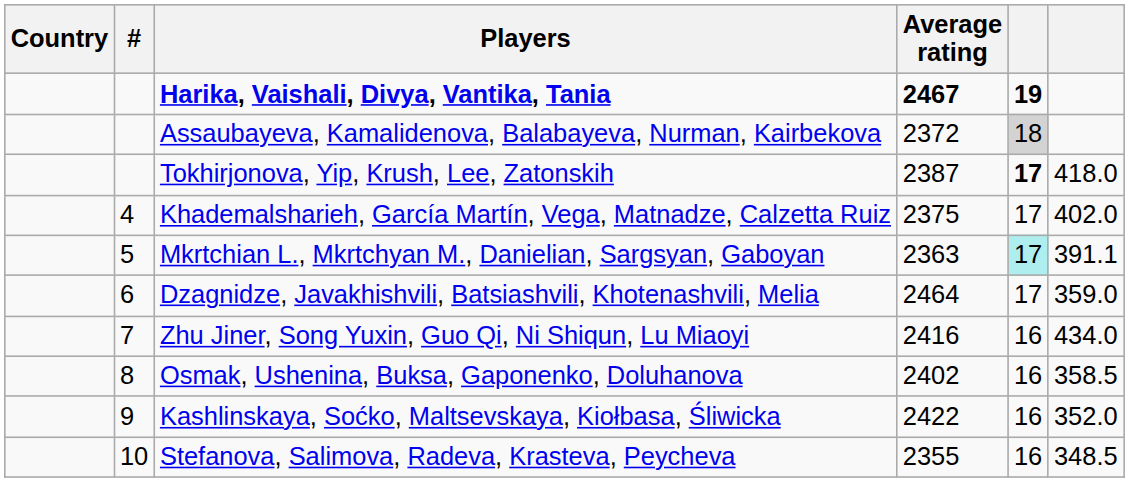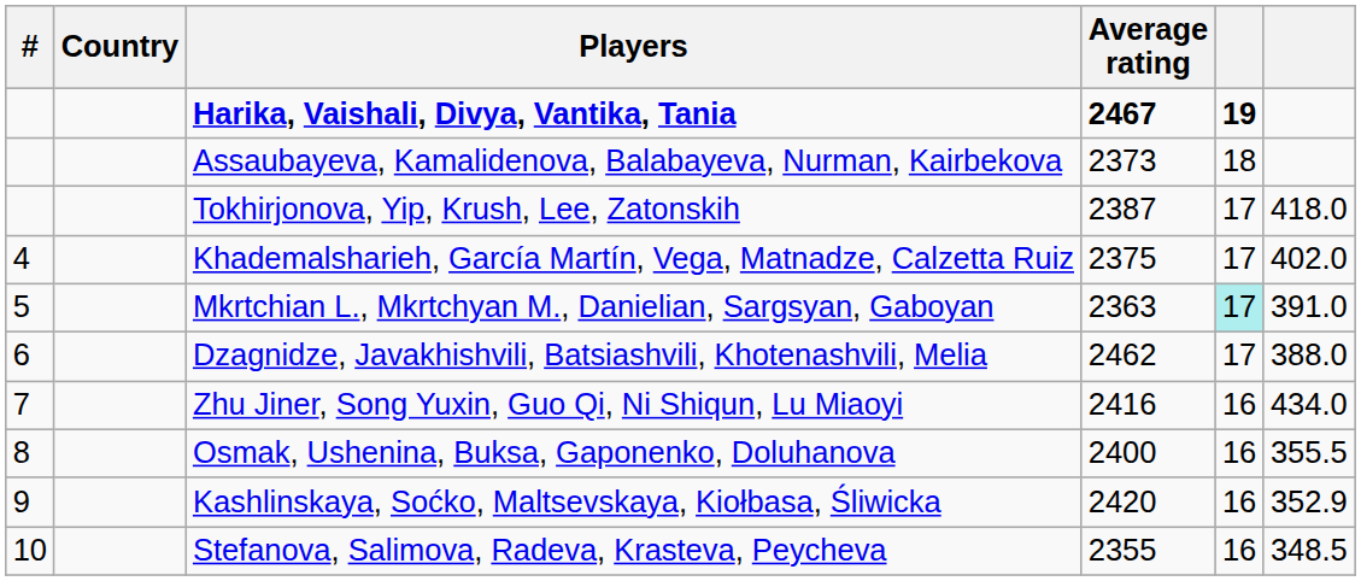columns swapped: # <-> Country
Assaubayeva, Kamalidenova, Balabayeva, Nurman, Kairbekova | Average rating: 2372 -> 2373
Assaubayeva, Kamalidenova, Balabayeva, Nurman, Kairbekova | column 5: lightgrey background -> no background
Tokhirjonova, Yip, Krush, Lee, Zatonskih | column 5: bold -> normal
Mkrtchian L., Mkrtchyan M., Danielian, Sargsyan, Gaboyan | column 6: 391.1 -> 391.0
Dzagnidze, Javakhishvili, Batsiashvili, Khotenashvili, Melia | Average rating: 2464 -> 2462
Dzagnidze, Javakhishvili, Batsiashvili, Khotenashvili, Melia | column 6: 359.0 -> 388.0
Osmak, Ushenina, Buksa, Gaponenko, Doluhanova | Average rating: 2402 -> 2400
Osmak, Ushenina, Buksa, Gaponenko, Doluhanova | column 6: 358.5 -> 355.5
Kashlinskaya, Soćko, Maltsevskaya, Kiołbasa, Śliwicka | Average rating: 2422 -> 2420
Kashlinskaya, Soćko, Maltsevskaya, Kiołbasa, Śliwicka | column 6: 352.0 -> 352.9
